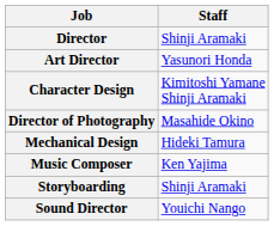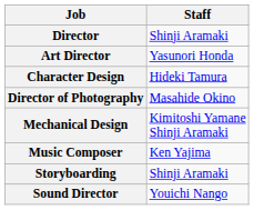Character Design | Staff: Kimitoshi Yamane Shinji Aramaki -> Hideki Tamura
Mechanical Design | Staff: Hideki Tamura -> Kimitoshi Yamane Shinji Aramaki
